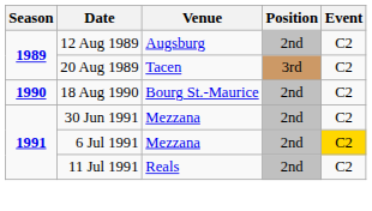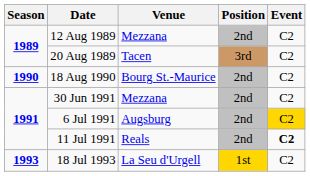12 Aug 1989 | Venue: Augsburg -> Mezzana
6 Jul 1991 | Venue: Mezzana -> Augsburg
11 Jul 1991 | Event: normal -> bold
+ row: 1993 | 18 Jul 1993 | La Seu d'Urgell | 1st | C2
